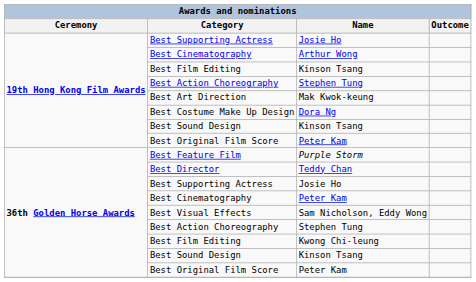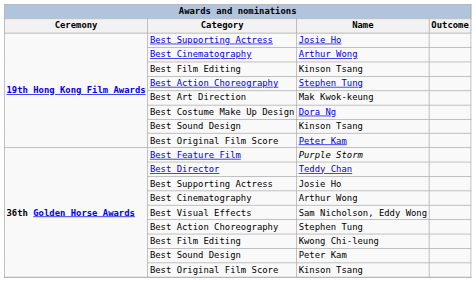36th Golden Horse Awards / Best Cinematography | Name: Peter Kam -> Arthur Wong
36th Golden Horse Awards / Best Sound Design | Name: Kinson Tsang -> Peter Kam
36th Golden Horse Awards / Best Original Film Score | Name: Peter Kam -> Kinson Tsang
